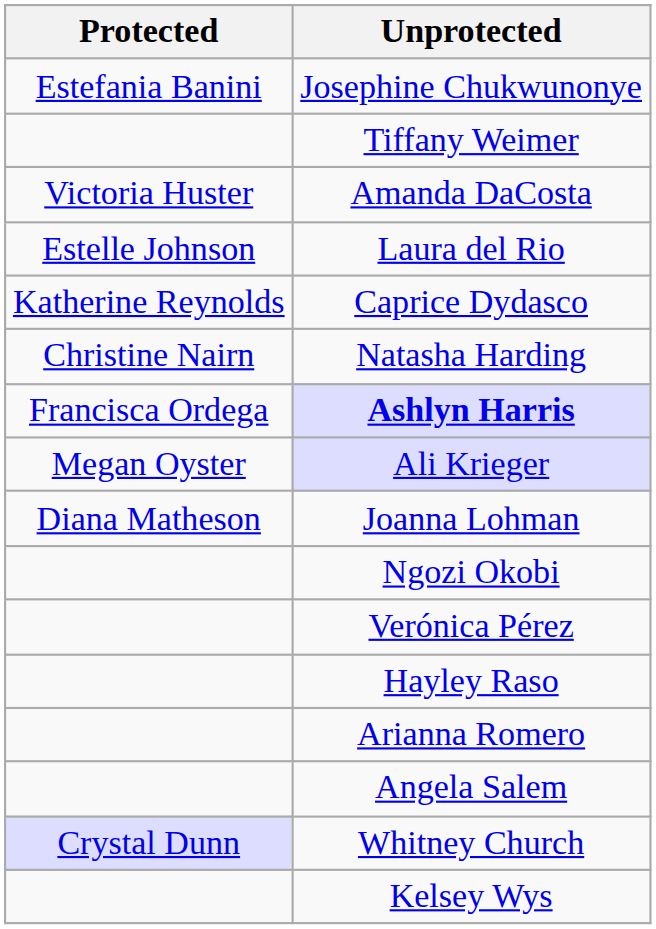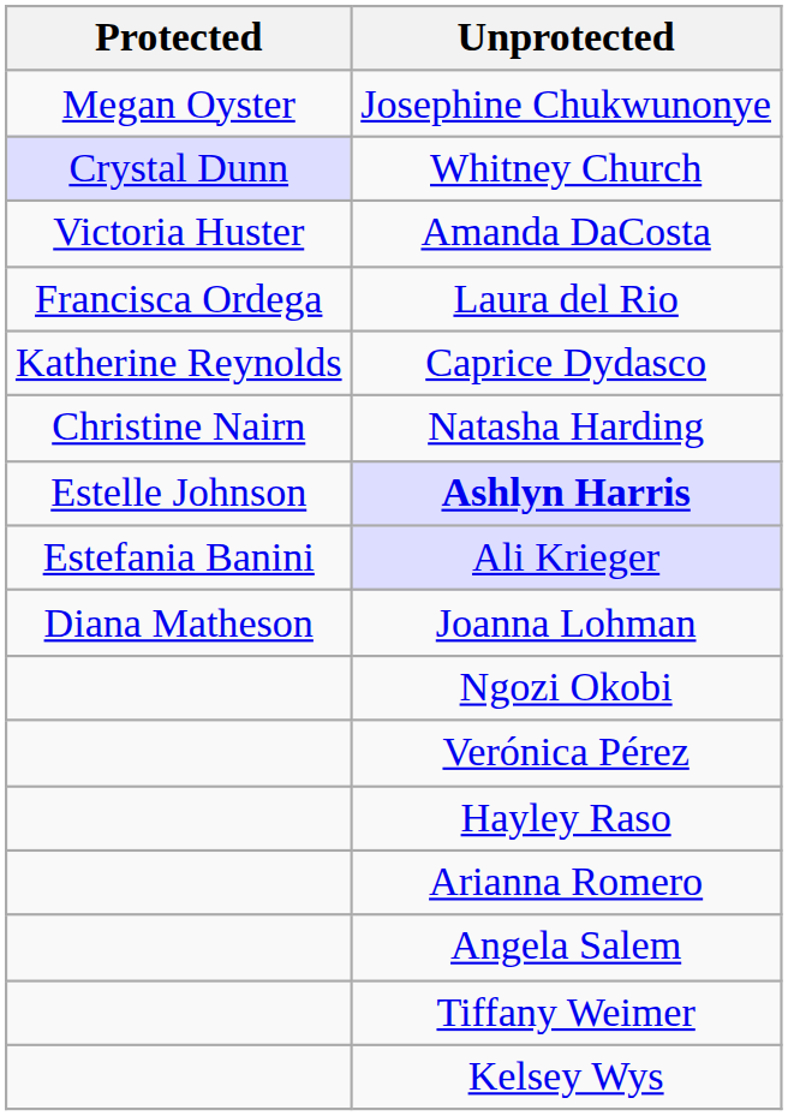Josephine Chukwunonye | Protected: Estefania Banini -> Megan Oyster
rows swapped: Whitney Church <-> Tiffany Weimer
Laura del Rio | Protected: Estelle Johnson -> Francisca Ordega
Ashlyn Harris | Protected: Francisca Ordega -> Estelle Johnson
Ali Krieger | Protected: Megan Oyster -> Estefania Banini
